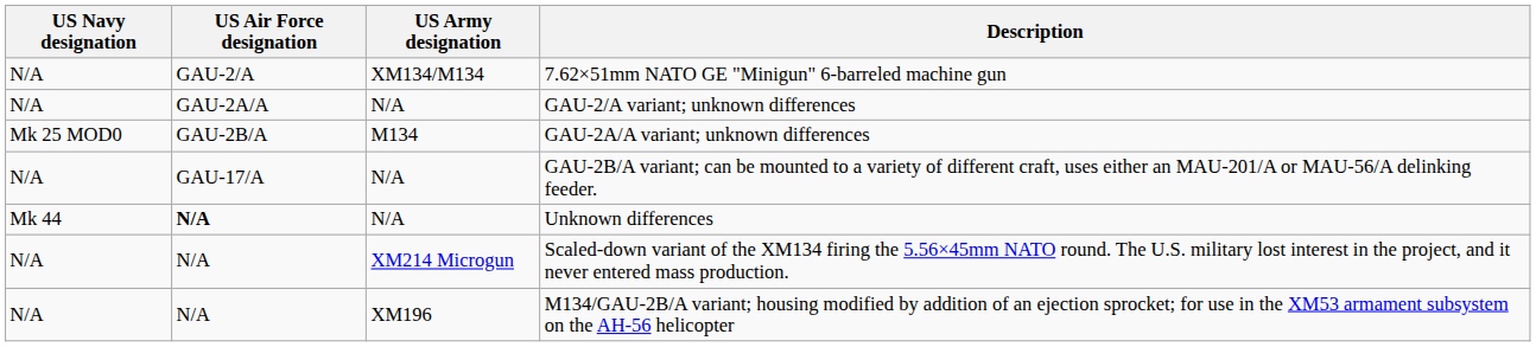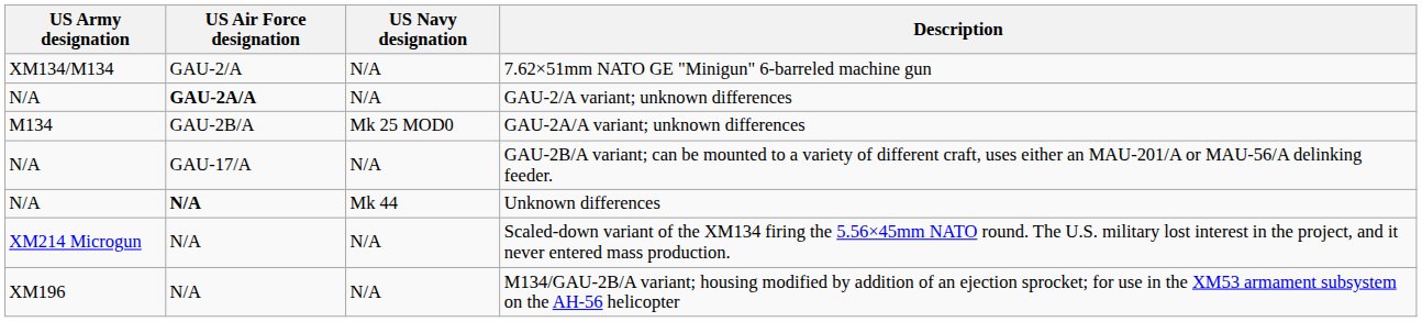columns swapped: US Army designation <-> US Navy designation
GAU-2/A variant; unknown differences | US Air Force designation: normal -> bold
